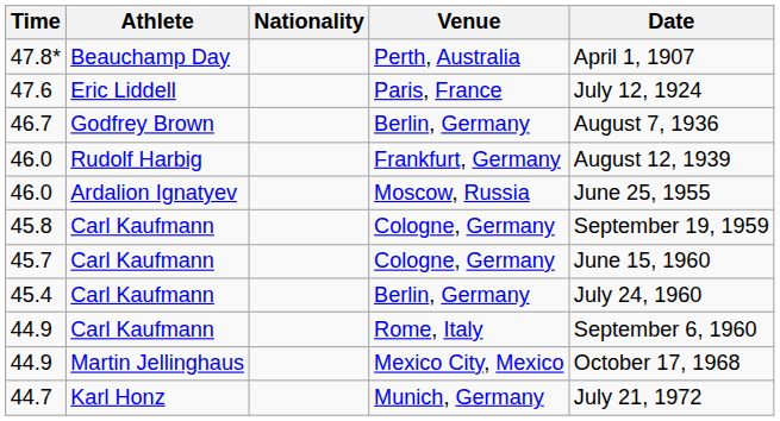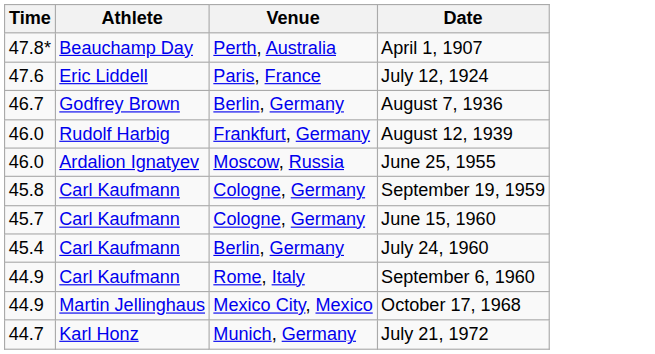- column: Nationality
